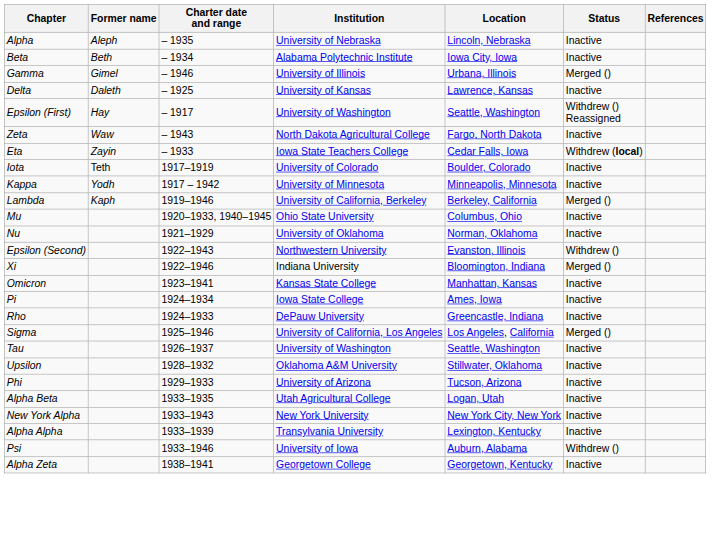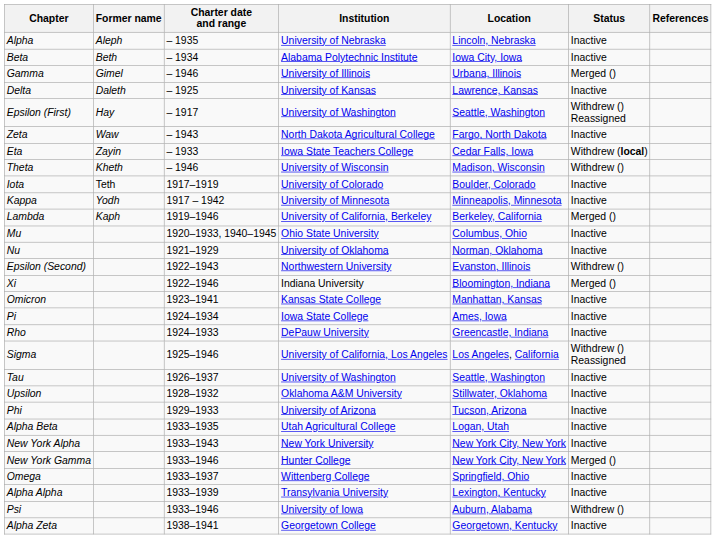+ row: Theta | Kheth | – 1946 | University of Wisconsin | Madison, Wisconsin | Withdrew ()
Sigma | Status: Merged () -> Withdrew () Reassigned
+ row: New York Gamma | 1933–1946 | Hunter College | New York City, New York | Merged ()
+ row: Omega | 1933–1937 | Wittenberg College | Springfield, Ohio | Inactive
